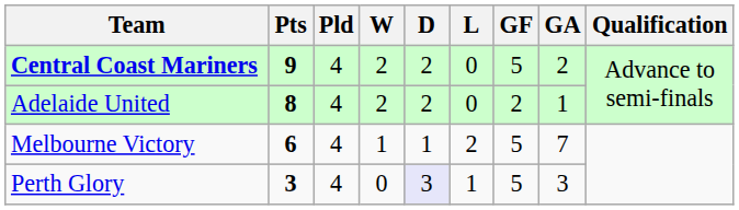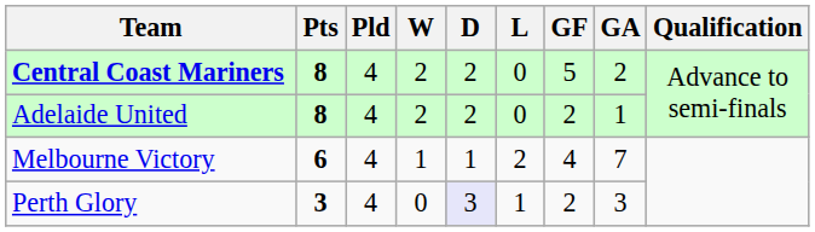Central Coast Mariners | Pts: 9 -> 8
Melbourne Victory | GF: 5 -> 4
Perth Glory | GF: 5 -> 2
